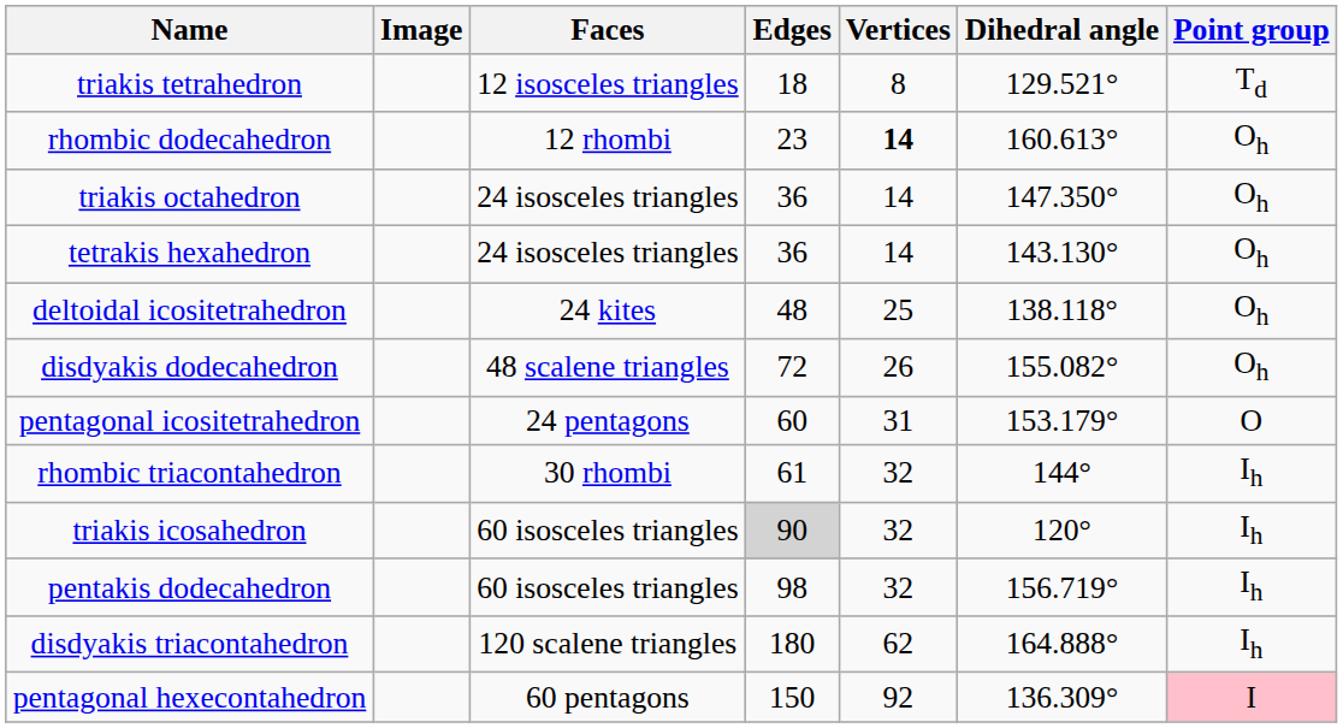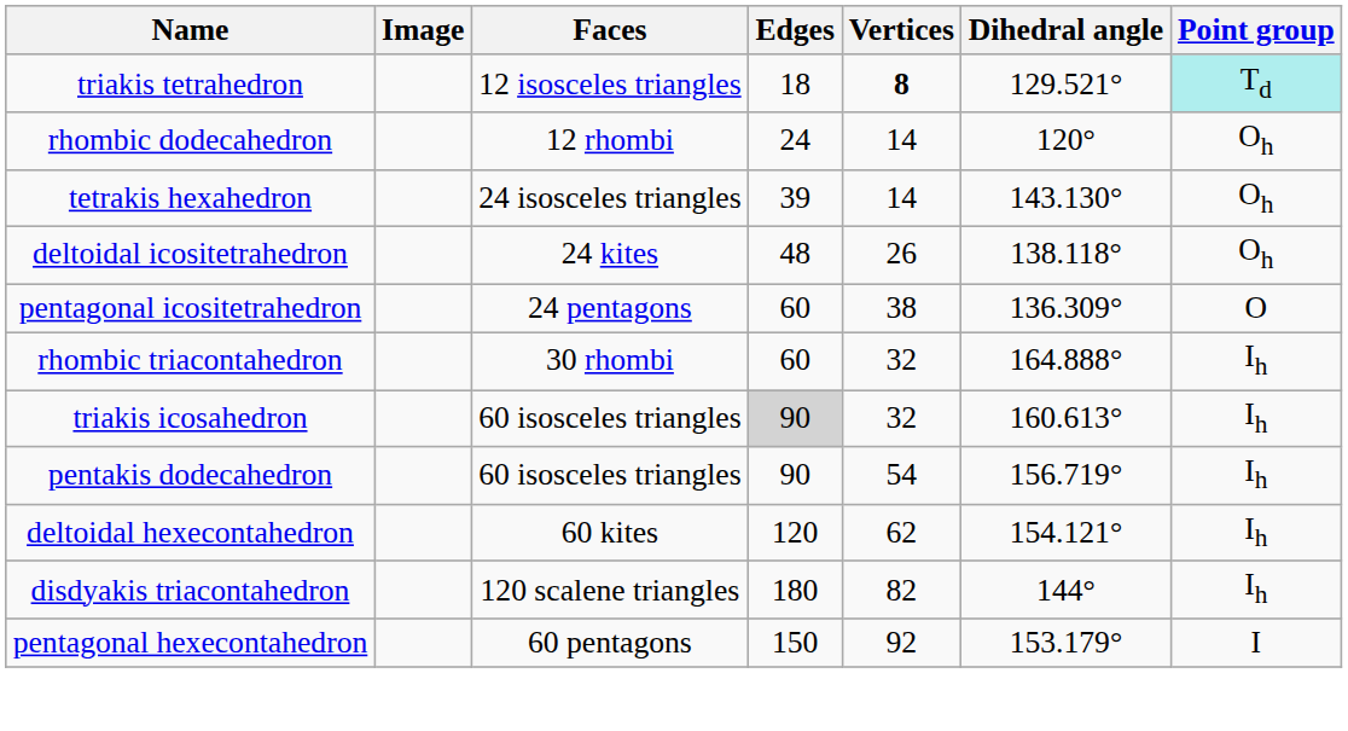triakis tetrahedron | Vertices: normal -> bold
triakis tetrahedron | Point group: no background -> paleturquoise background
rhombic dodecahedron | Edges: 23 -> 24
rhombic dodecahedron | Vertices: bold -> normal
rhombic dodecahedron | Dihedral angle: 160.613° -> 120°
- row: triakis octahedron | 24 isosceles triangles | 36 | 14 | 147.350° | Oh
tetrakis hexahedron | Edges: 36 -> 39
deltoidal icositetrahedron | Vertices: 25 -> 26
- row: disdyakis dodecahedron | 48 scalene triangles | 72 | 26 | 155.082° | Oh
pentagonal icositetrahedron | Vertices: 31 -> 38
pentagonal icositetrahedron | Dihedral angle: 153.179° -> 136.309°
rhombic triacontahedron | Edges: 61 -> 60
rhombic triacontahedron | Dihedral angle: 144° -> 164.888°
triakis icosahedron | Dihedral angle: 120° -> 160.613°
pentakis dodecahedron | Edges: 98 -> 90
pentakis dodecahedron | Vertices: 32 -> 54
+ row: deltoidal hexecontahedron | 60 kites | 120 | 62 | 154.121° | Ih
disdyakis triacontahedron | Vertices: 62 -> 82
disdyakis triacontahedron | Dihedral angle: 164.888° -> 144°
pentagonal hexecontahedron | Dihedral angle: 136.309° -> 153.179°
pentagonal hexecontahedron | Point group: pink background -> no background
